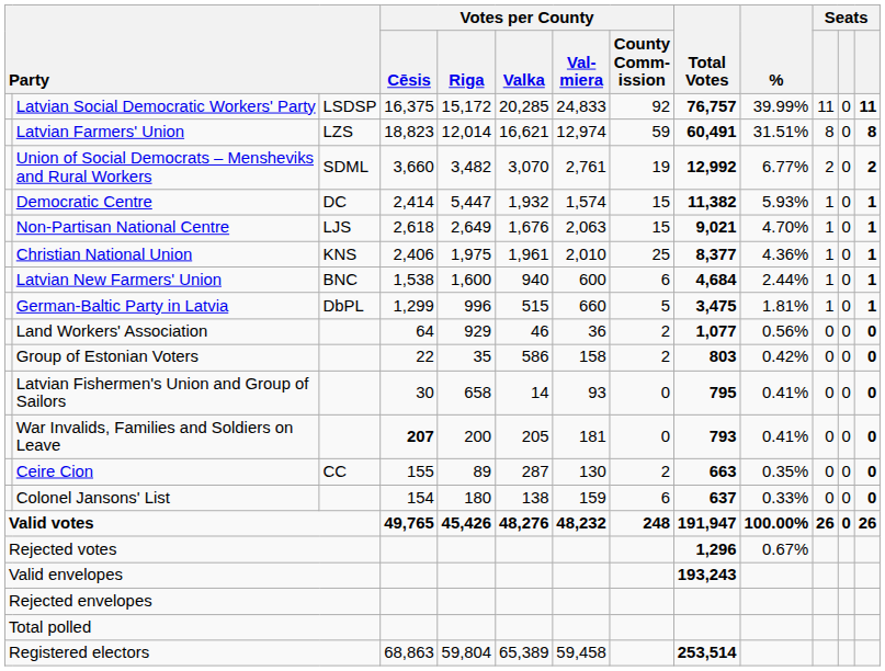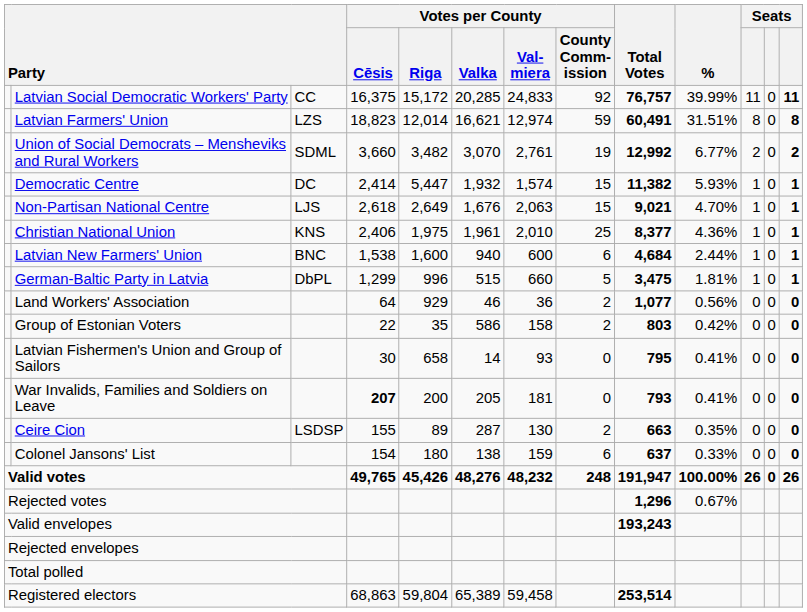Latvian Social Democratic Workers' Party | column 3: LSDSP -> CC
Ceire Cion | column 3: CC -> LSDSP
